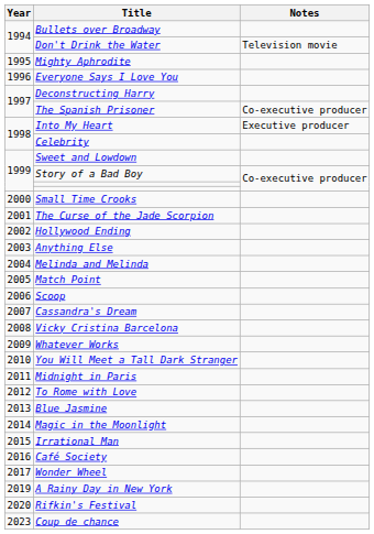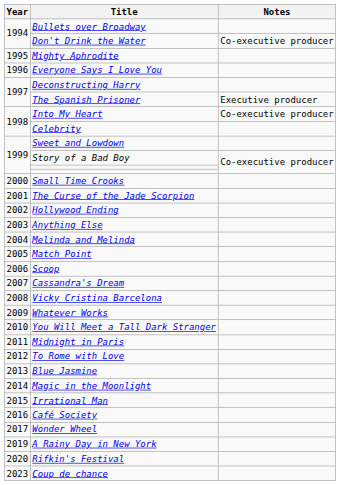Don't Drink the Water | Notes: Television movie -> Co-executive producer
The Spanish Prisoner | Notes: Co-executive producer -> Executive producer
Into My Heart | Notes: Executive producer -> Co-executive producer
